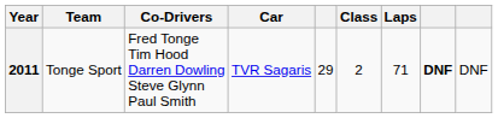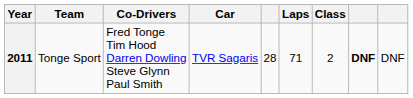columns swapped: Class <-> Laps
2011 | column 5: 29 -> 28
